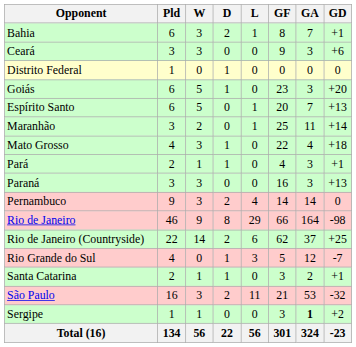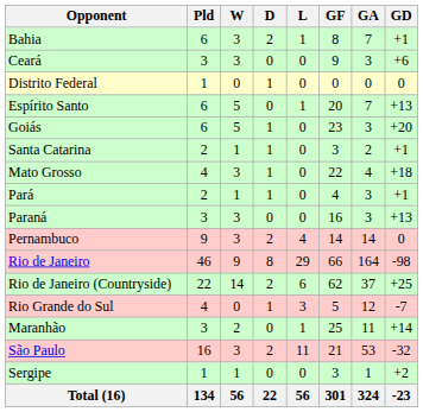rows swapped: Espírito Santo <-> Goiás
rows swapped: Maranhão <-> Santa Catarina
Sergipe | GA: bold -> normal
